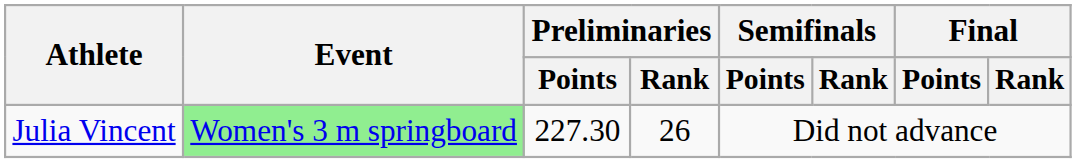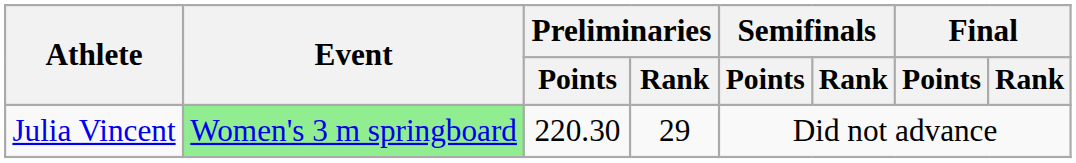Julia Vincent | Preliminaries / Points: 227.30 -> 220.30
Julia Vincent | Preliminaries / Rank: 26 -> 29
